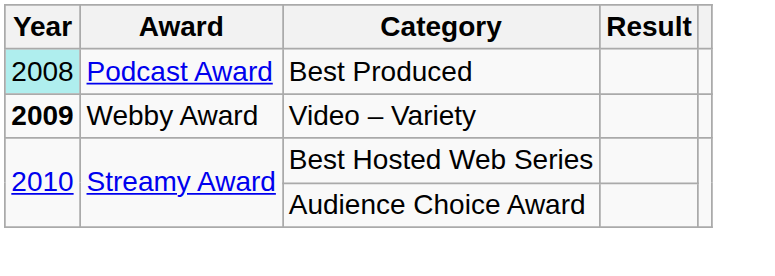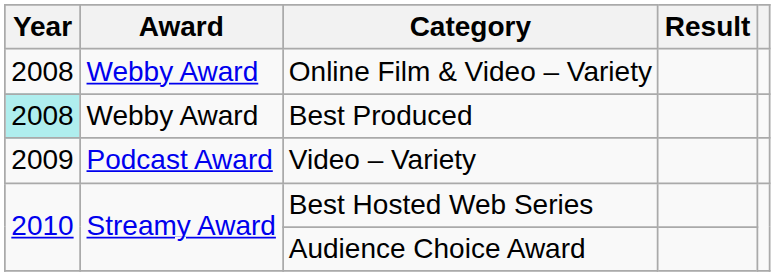+ row: 2008 | Webby Award | Online Film & Video – Variety
Best Produced | Award: Podcast Award -> Webby Award
Video – Variety | Year: bold -> normal
Video – Variety | Award: Webby Award -> Podcast Award
